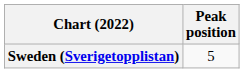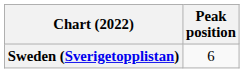Sweden (Sverigetopplistan) | Peak position: 5 -> 6
